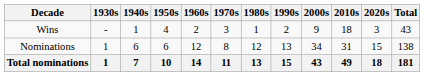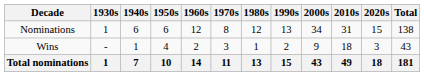rows swapped: Wins <-> Nominations
